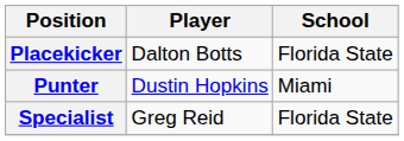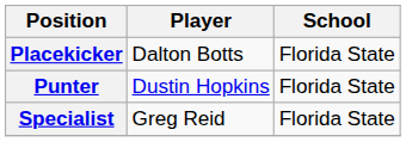Punter | School: Miami -> Florida State
